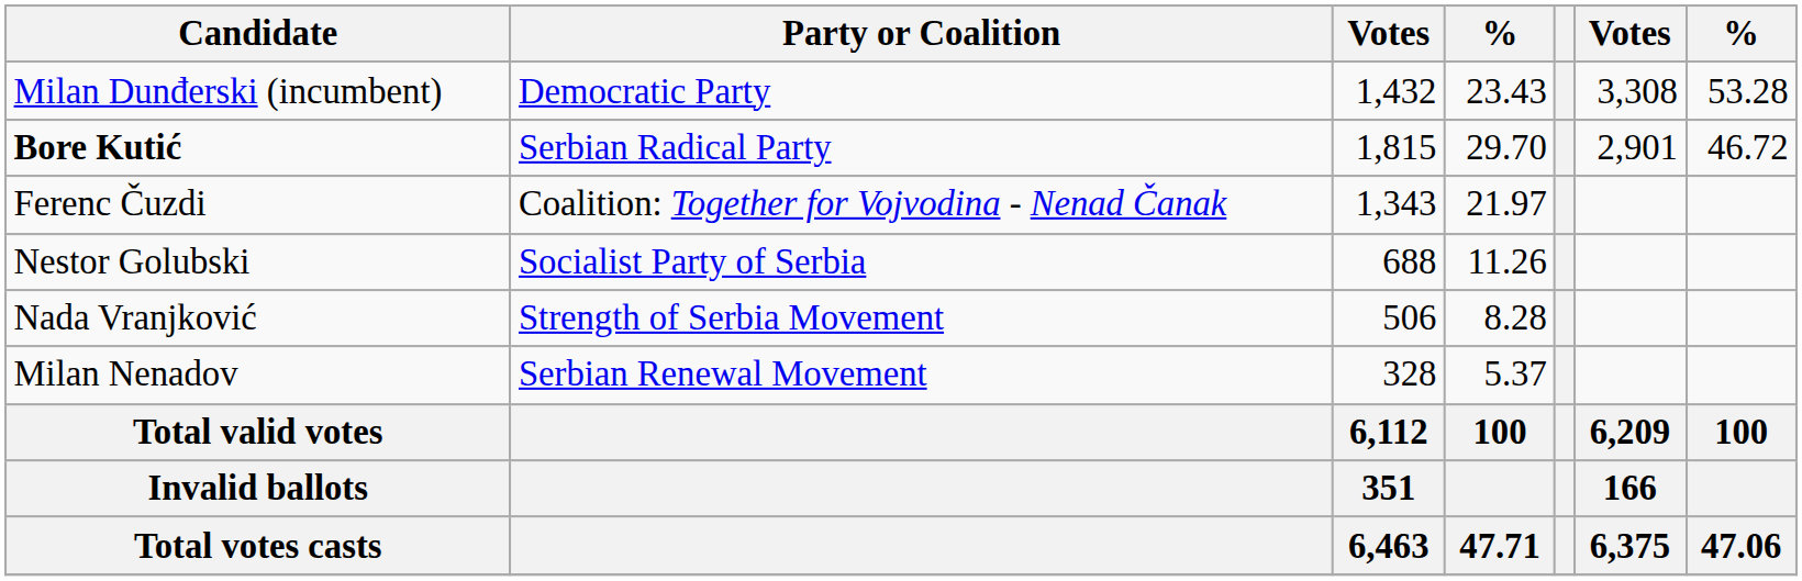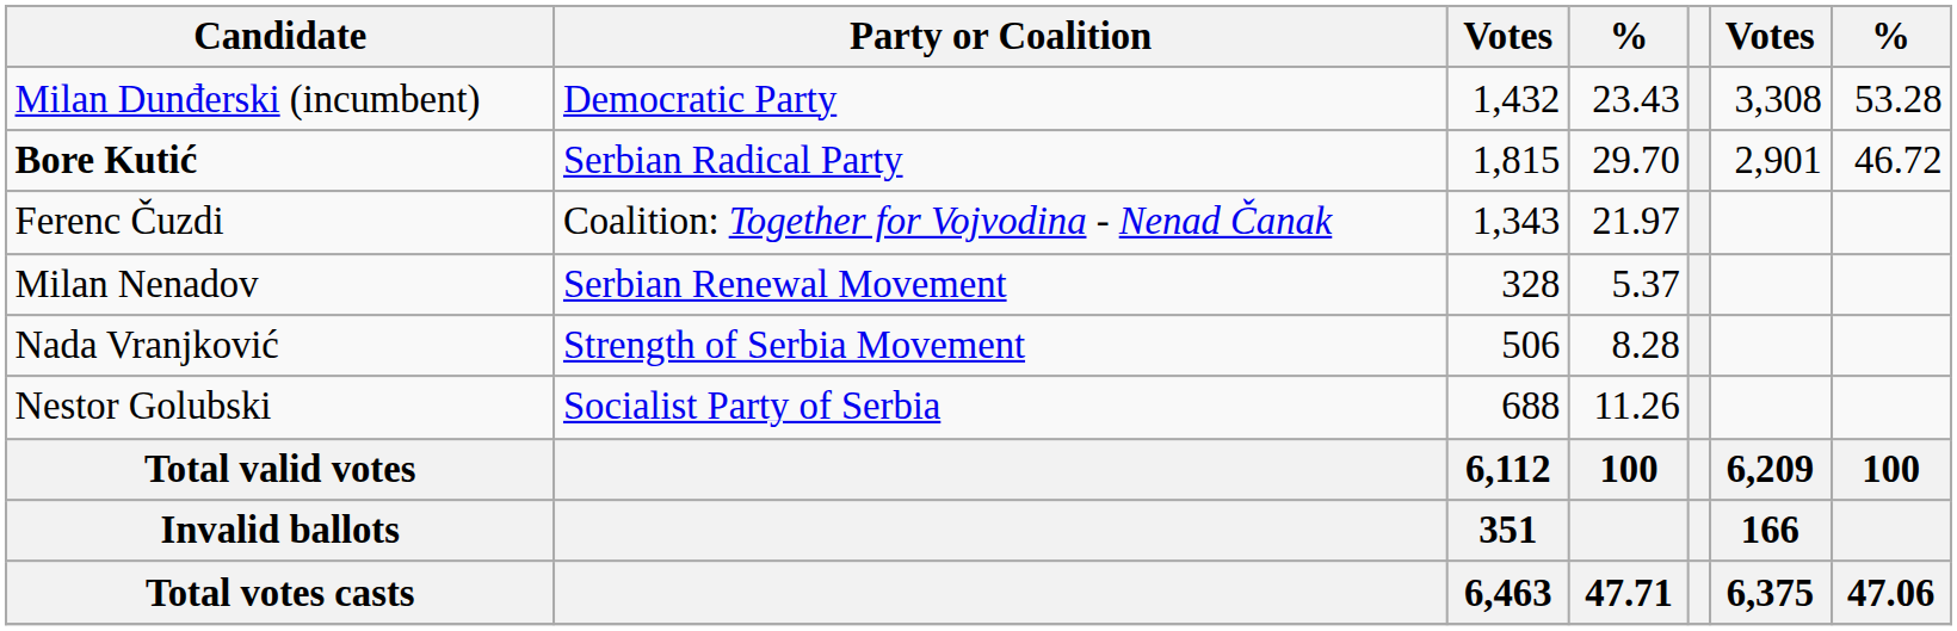rows swapped: Nestor Golubski <-> Milan Nenadov
